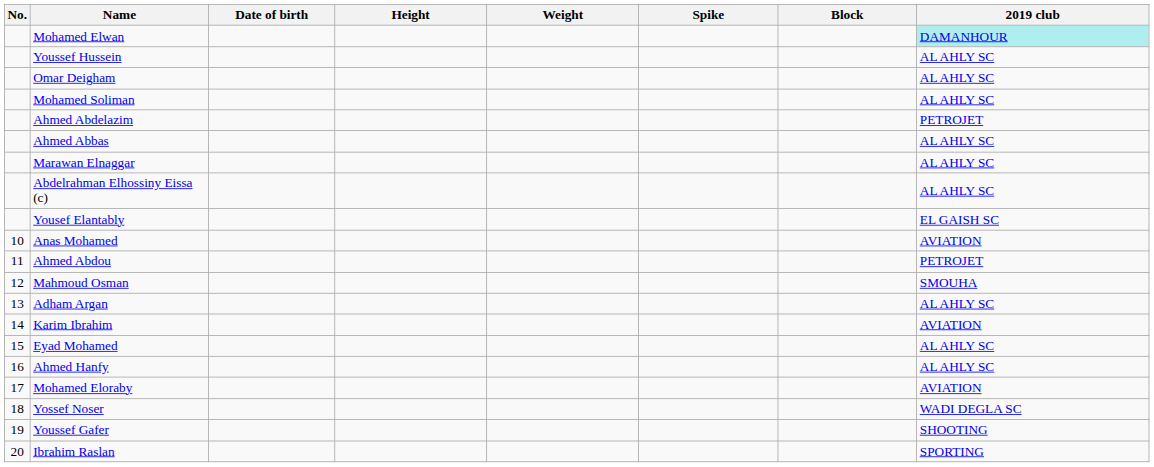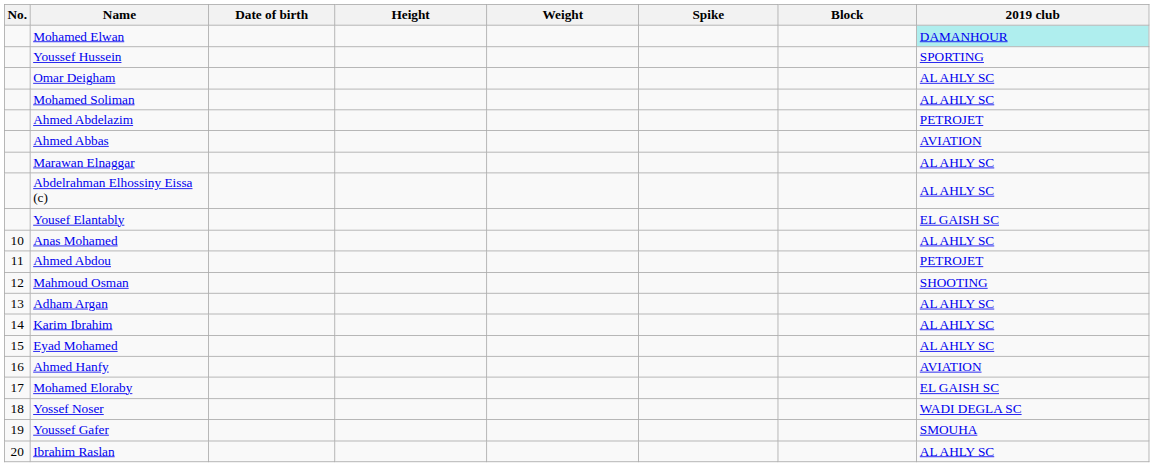Youssef Hussein | 2019 club: AL AHLY SC -> SPORTING
Ahmed Abbas | 2019 club: AL AHLY SC -> AVIATION
Anas Mohamed | 2019 club: AVIATION -> AL AHLY SC
Mahmoud Osman | 2019 club: SMOUHA -> SHOOTING
Karim Ibrahim | 2019 club: AVIATION -> AL AHLY SC
Ahmed Hanfy | 2019 club: AL AHLY SC -> AVIATION
Mohamed Eloraby | 2019 club: AVIATION -> EL GAISH SC
Youssef Gafer | 2019 club: SHOOTING -> SMOUHA
Ibrahim Raslan | 2019 club: SPORTING -> AL AHLY SC
